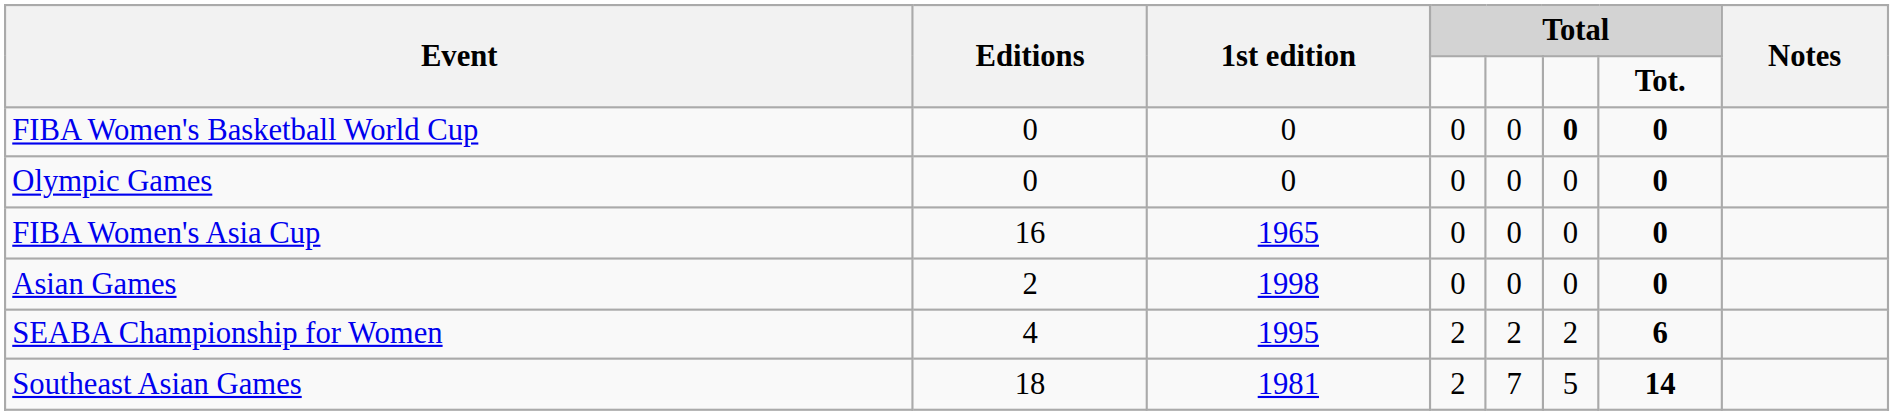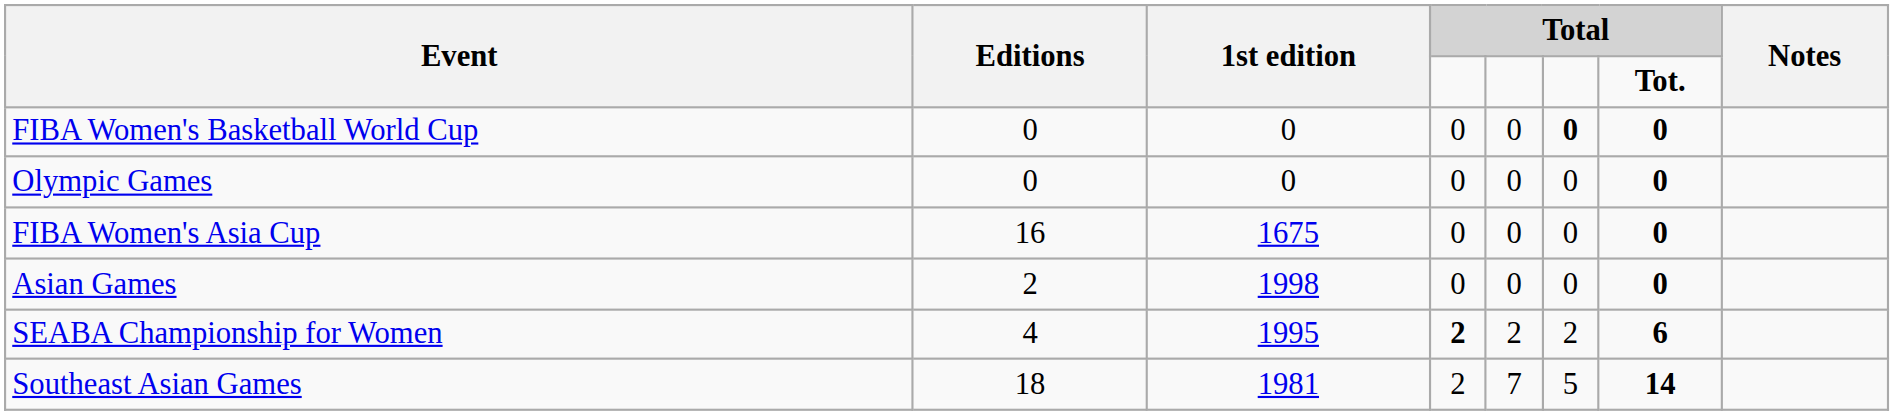FIBA Women's Asia Cup | 1st edition: 1965 -> 1675
SEABA Championship for Women | column 4: normal -> bold
